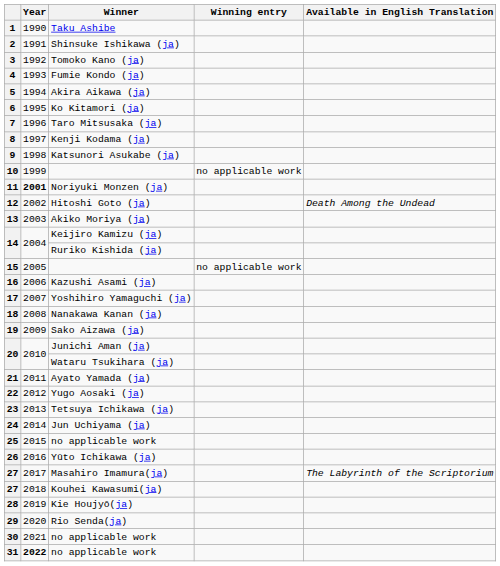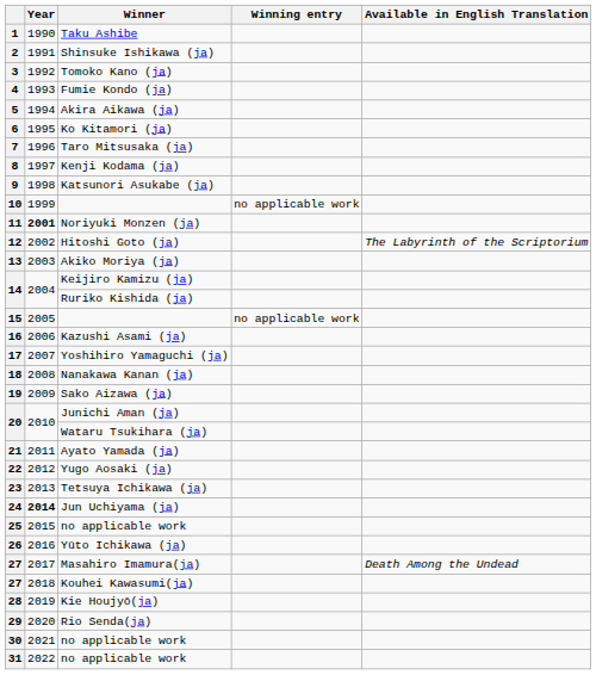12 | Available in English Translation: Death Among the Undead -> The Labyrinth of the Scriptorium
24 | Year: normal -> bold
27 / Masahiro Imamura(ja) | Available in English Translation: The Labyrinth of the Scriptorium -> Death Among the Undead
31 | Year: bold -> normal
